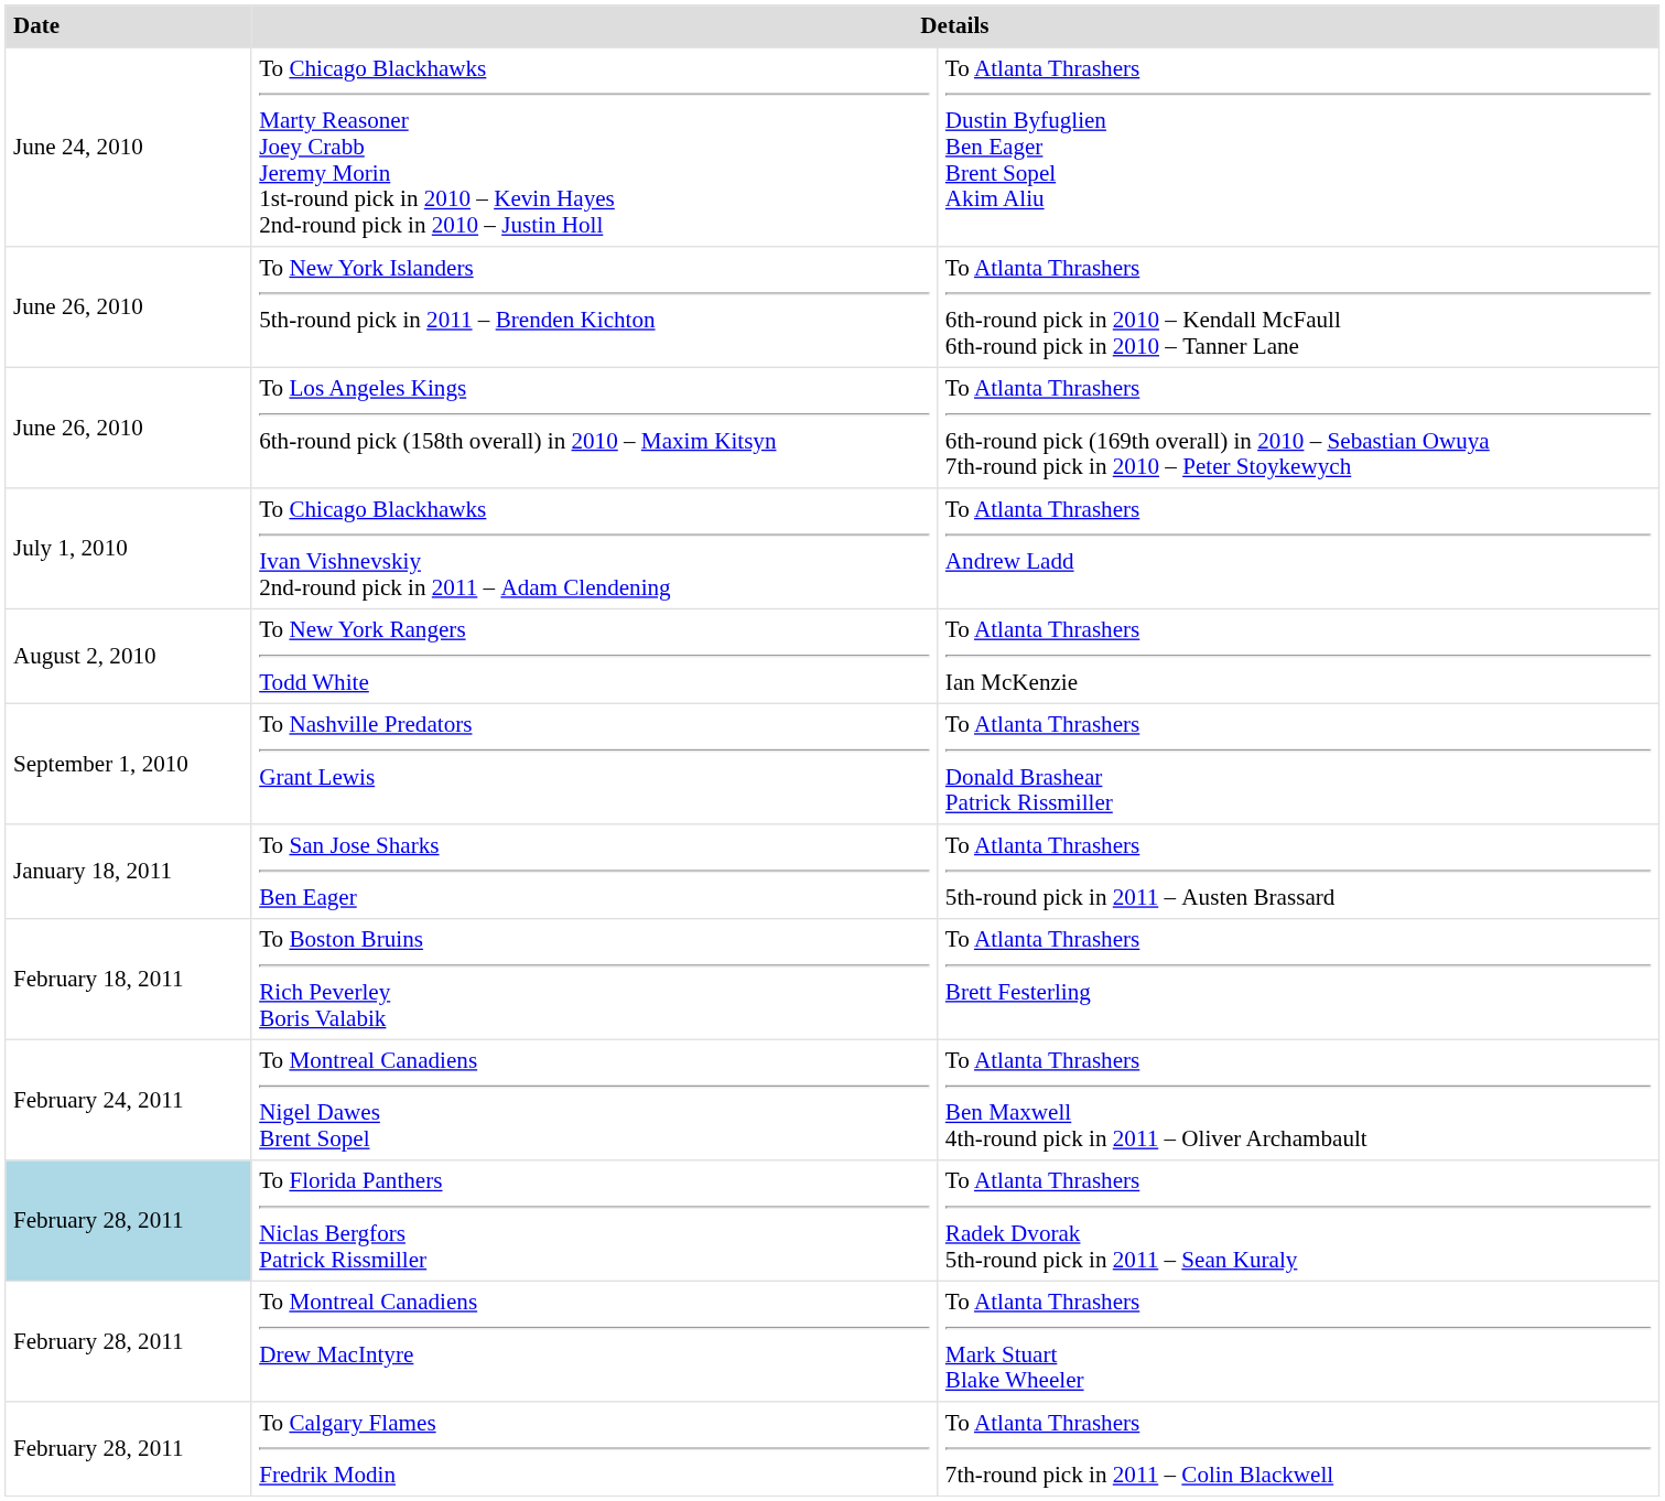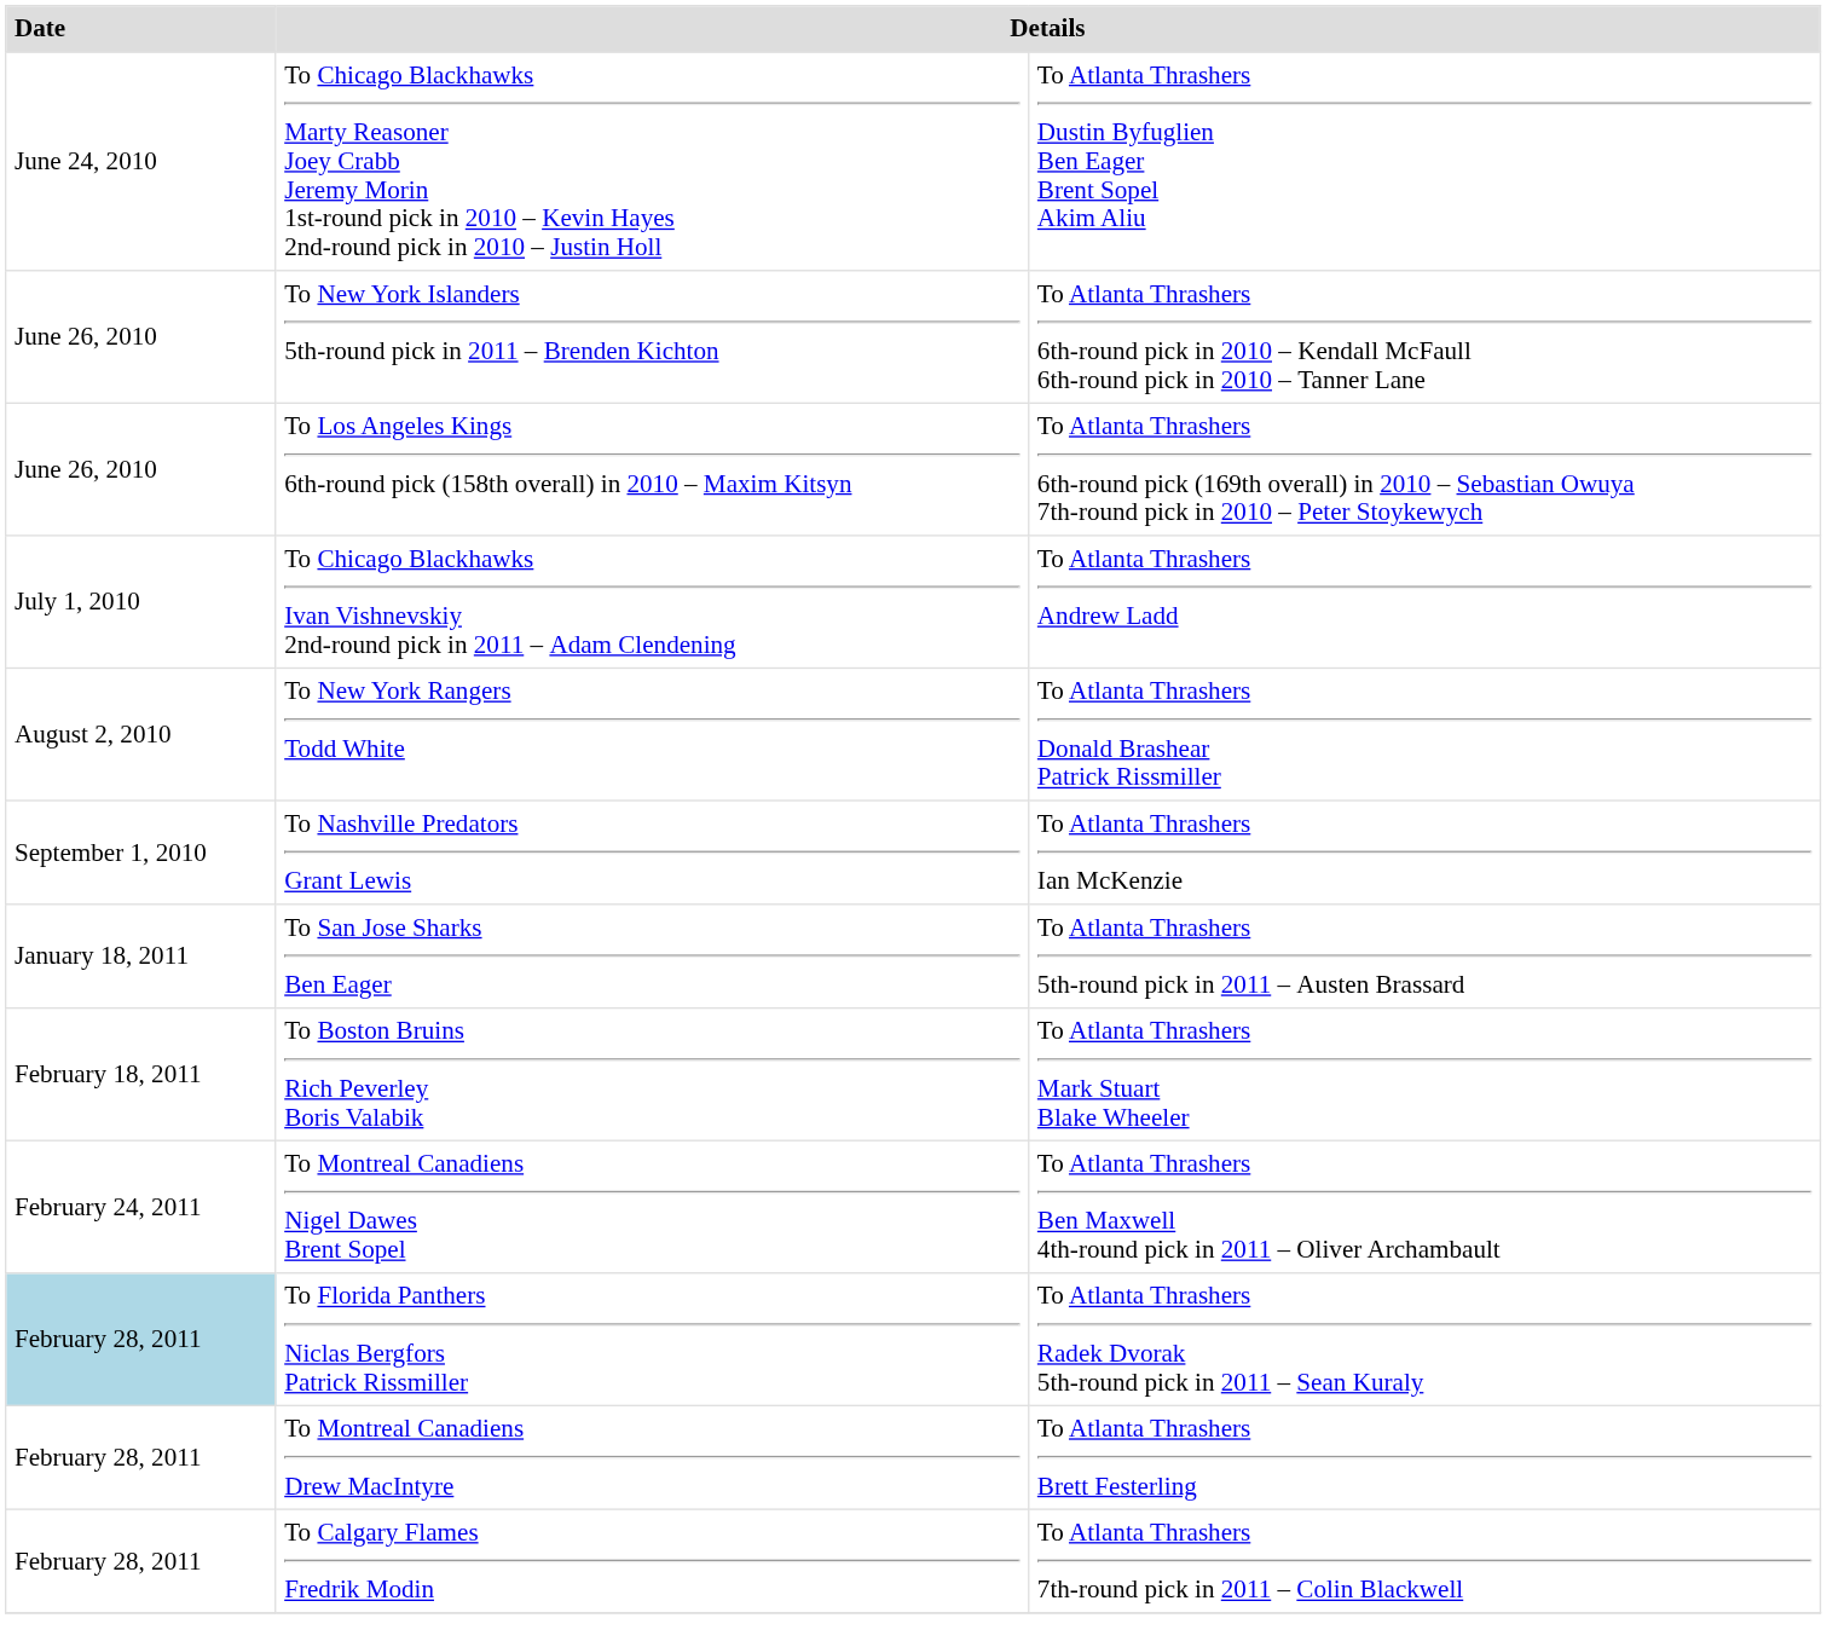To New York Rangers Todd White | column 3: To Atlanta Thrashers Ian McKenzie -> To Atlanta Thrashers Donald Brashear Patrick Rissmiller
To Nashville Predators Grant Lewis | column 3: To Atlanta Thrashers Donald Brashear Patrick Rissmiller -> To Atlanta Thrashers Ian McKenzie
To Boston Bruins Rich Peverley Boris Valabik | column 3: To Atlanta Thrashers Brett Festerling -> To Atlanta Thrashers Mark Stuart Blake Wheeler
To Montreal Canadiens Drew MacIntyre | column 3: To Atlanta Thrashers Mark Stuart Blake Wheeler -> To Atlanta Thrashers Brett Festerling
